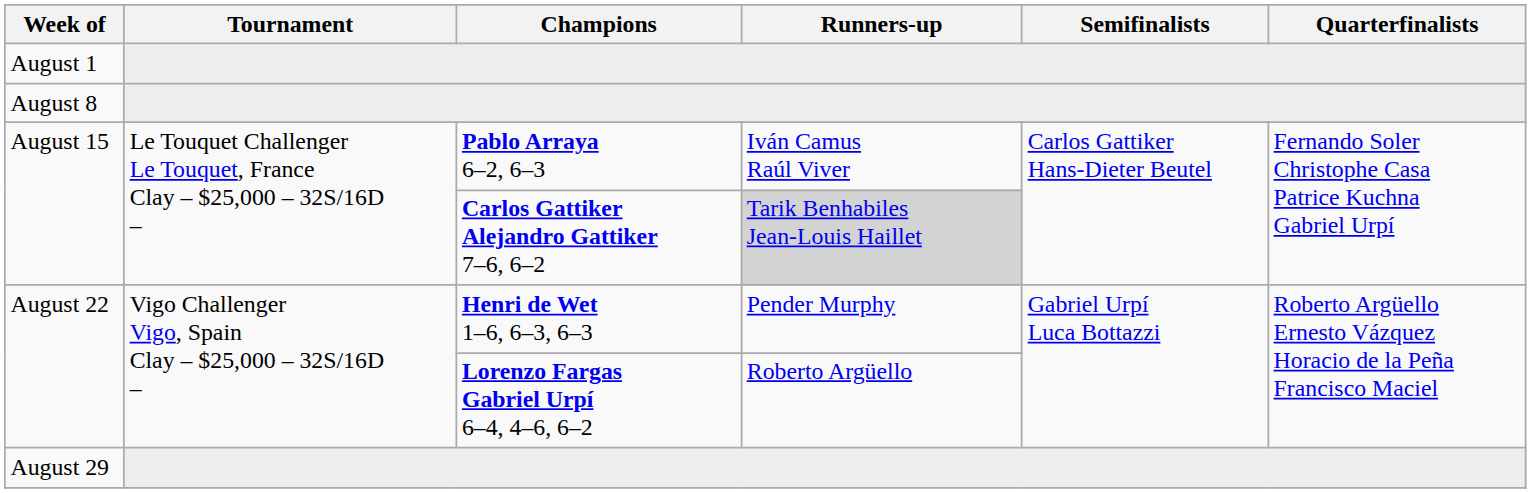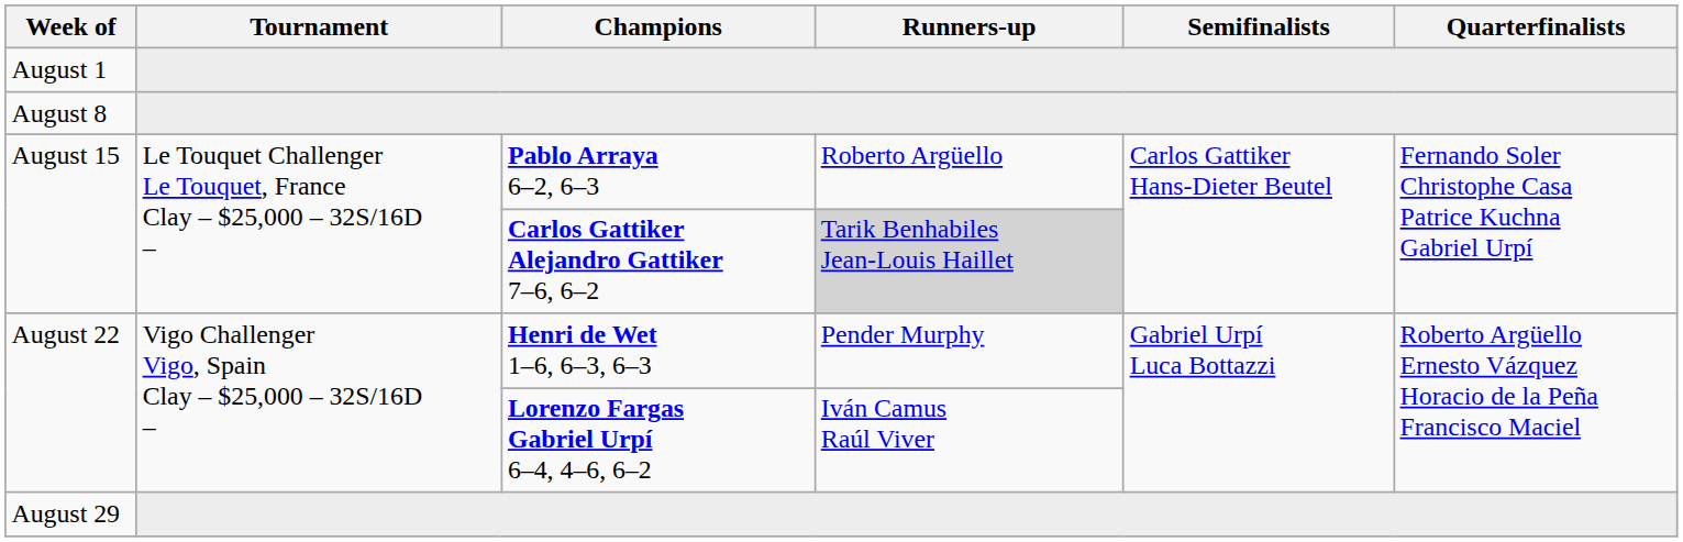August 15 / Pablo Arraya 6–2, 6–3 | Runners-up: Iván Camus Raúl Viver -> Roberto Argüello
August 22 / Lorenzo Fargas Gabriel Urpí 6–4, 4–6, 6–2 | Runners-up: Roberto Argüello -> Iván Camus Raúl Viver
